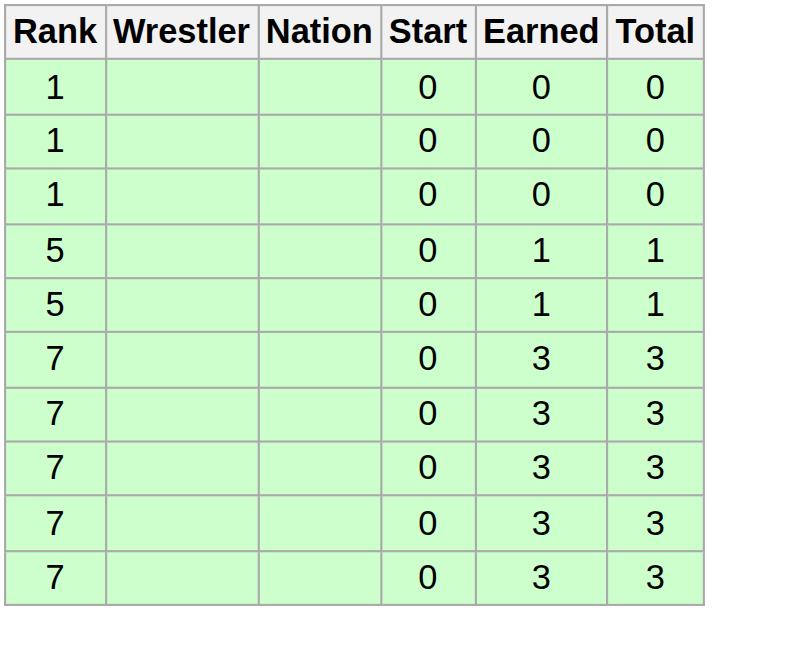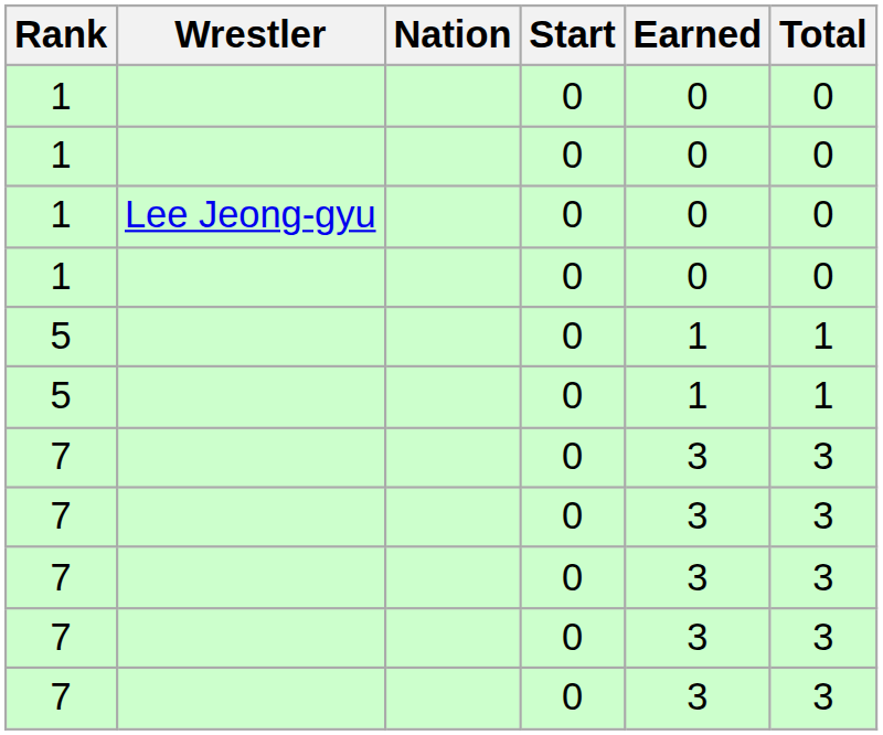+ row: 1 | Lee Jeong-gyu | 0 | 0 | 0
